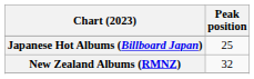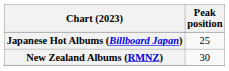New Zealand Albums (RMNZ) | Peak position: 32 -> 30
